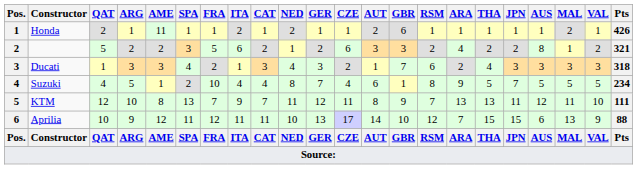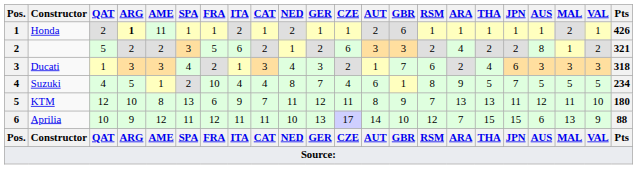Honda | ARG: normal -> bold
Ducati | JPN: 3 -> 6
KTM | FRA: 7 -> 6
KTM | Pts: 111 -> 180
